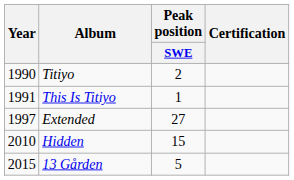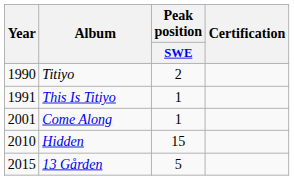- row: 1997 | Extended | 27
+ row: 2001 | Come Along | 1
